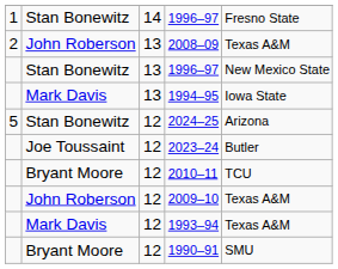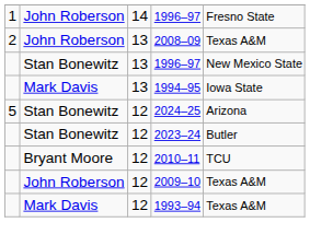1 / 1996–97 | column 2: Stan Bonewitz -> John Roberson
2023–24 | column 2: Joe Toussaint -> Stan Bonewitz
- row: Bryant Moore | 12 | 1990–91 | SMU
